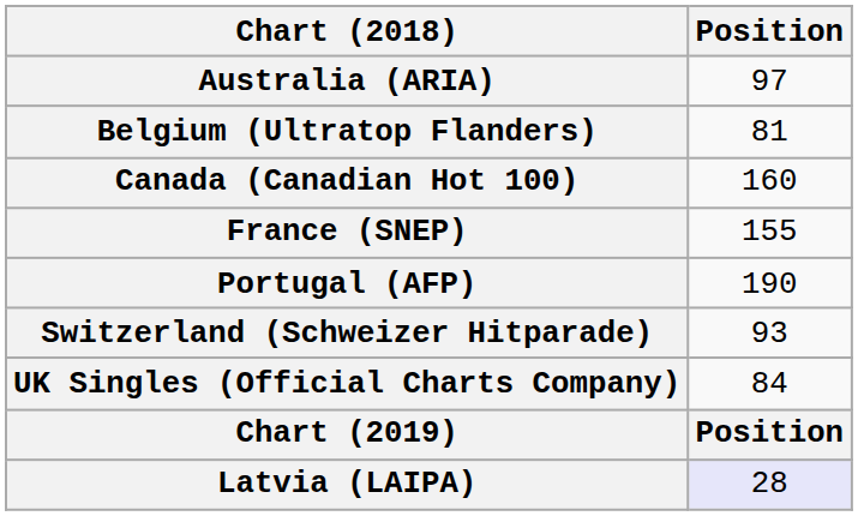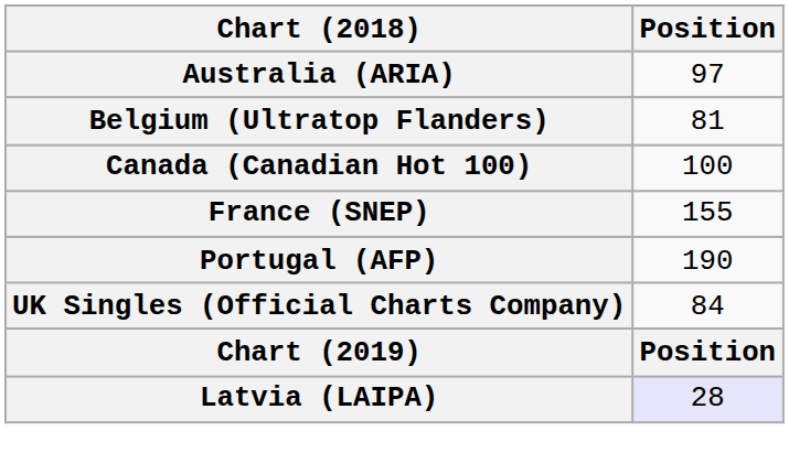Canada (Canadian Hot 100) | Position: 160 -> 100
- row: Switzerland (Schweizer Hitparade) | 93
